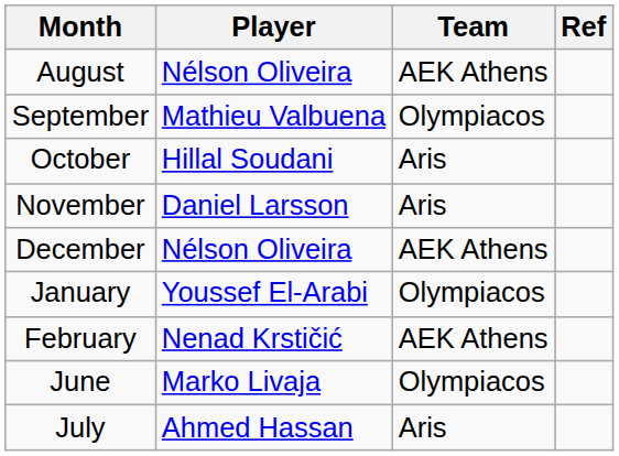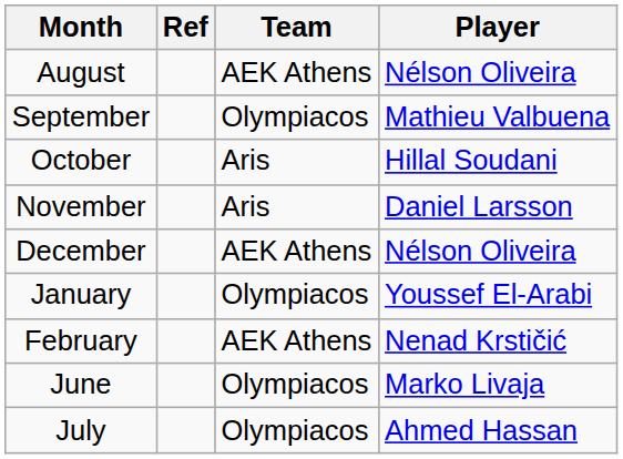columns swapped: Player <-> Ref
July | Team: Aris -> Olympiacos
